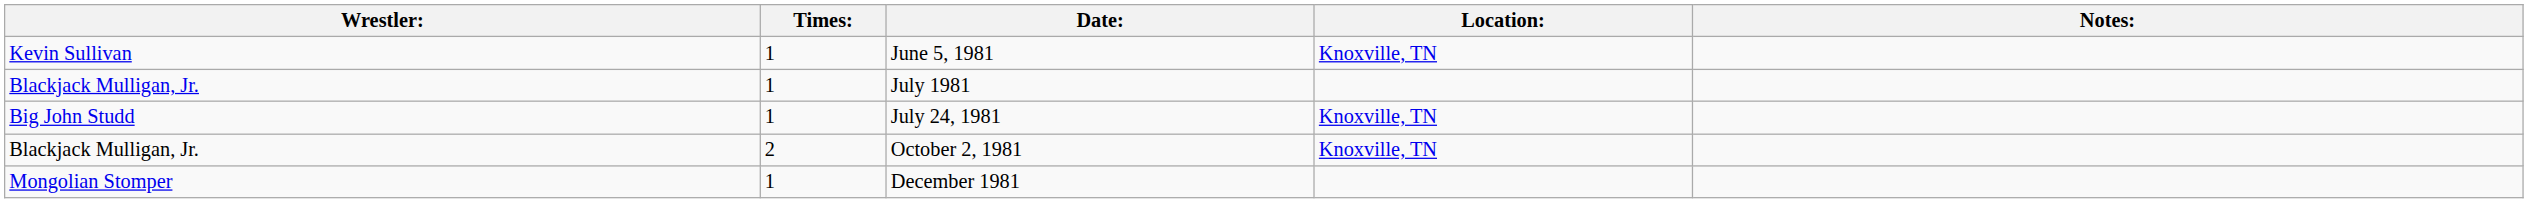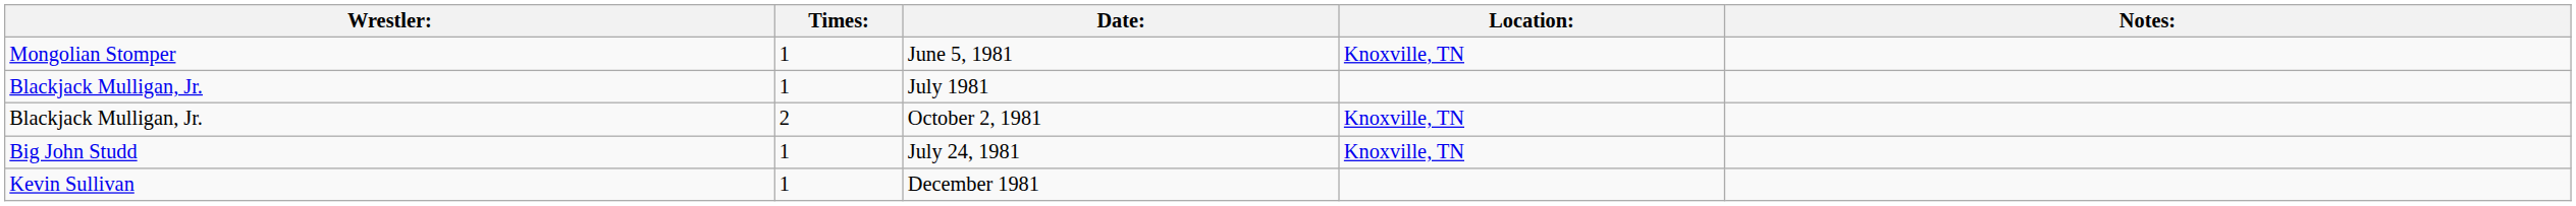June 5, 1981 | Wrestler:: Kevin Sullivan -> Mongolian Stomper
rows swapped: July 24, 1981 <-> October 2, 1981
December 1981 | Wrestler:: Mongolian Stomper -> Kevin Sullivan
